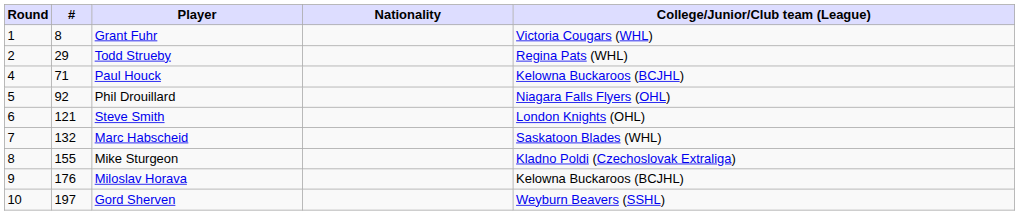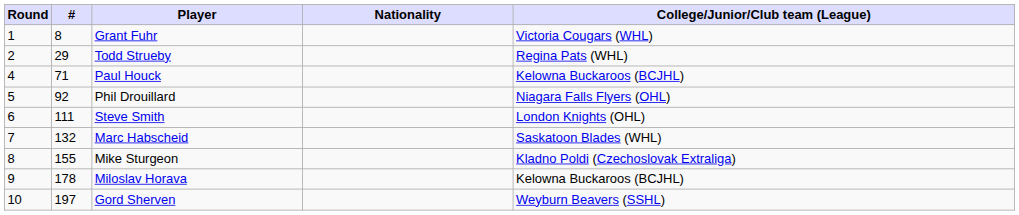Steve Smith | #: 121 -> 111
Miloslav Horava | #: 176 -> 178
